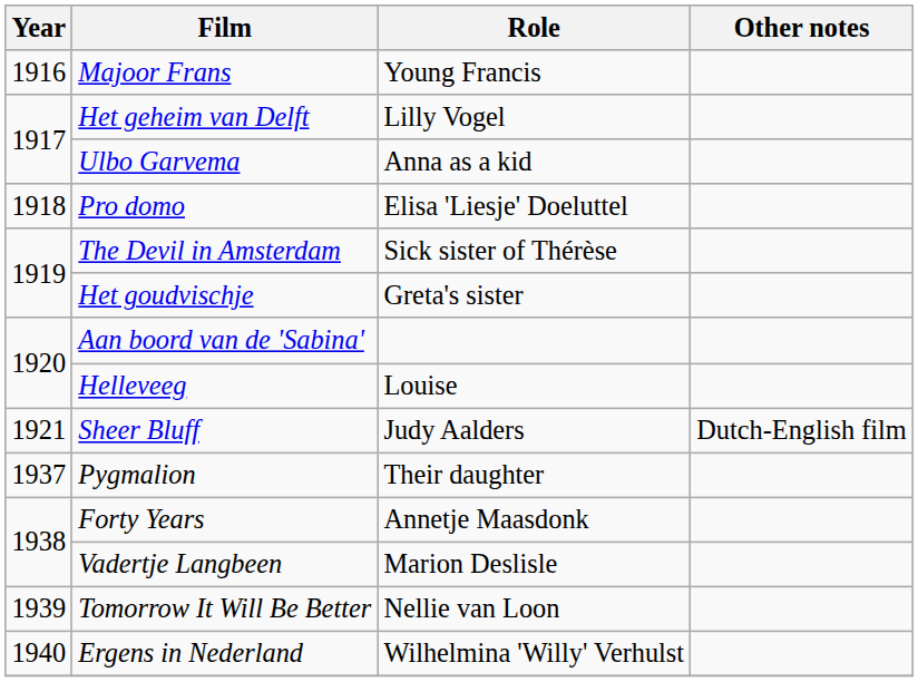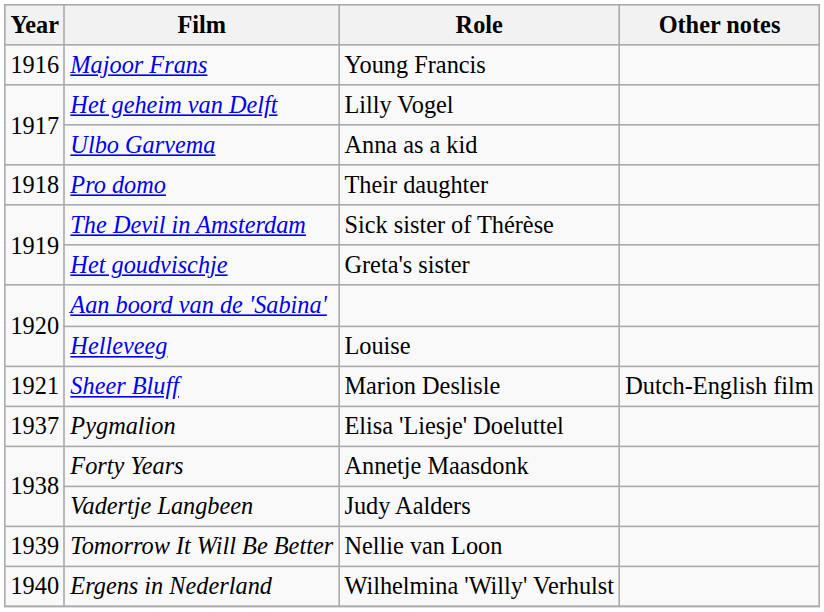Pro domo | Role: Elisa 'Liesje' Doeluttel -> Their daughter
Sheer Bluff | Role: Judy Aalders -> Marion Deslisle
Pygmalion | Role: Their daughter -> Elisa 'Liesje' Doeluttel
Vadertje Langbeen | Role: Marion Deslisle -> Judy Aalders
